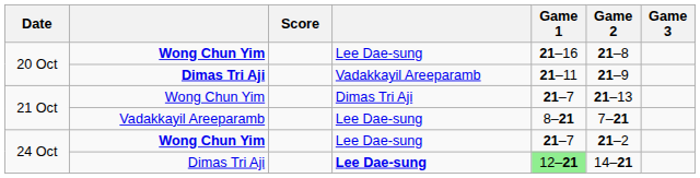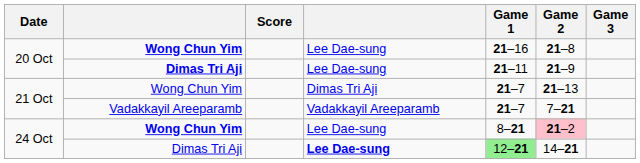20 Oct / Dimas Tri Aji | column 4: Vadakkayil Areeparamb -> Lee Dae-sung
21 Oct / Vadakkayil Areeparamb | column 4: Lee Dae-sung -> Vadakkayil Areeparamb
21 Oct / Vadakkayil Areeparamb | Game 1: 8–21 -> 21–7
24 Oct / Wong Chun Yim | Game 1: 21–7 -> 8–21
24 Oct / Wong Chun Yim | Game 2: no background -> pink background
